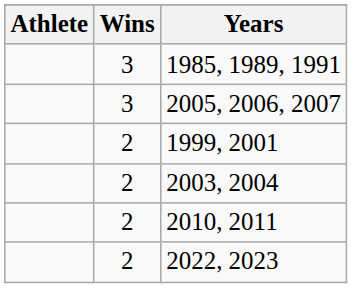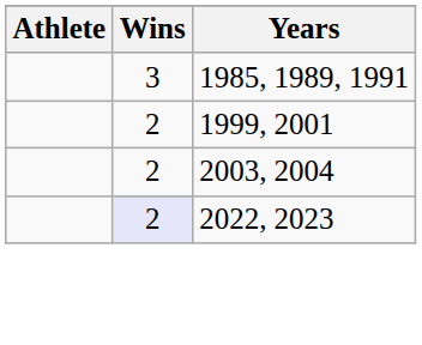- row: 3 | 2005, 2006, 2007
- row: 2 | 2010, 2011
2022, 2023 | Wins: no background -> lavender background
